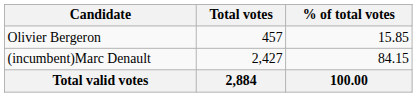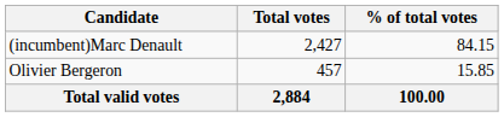rows swapped: (incumbent)Marc Denault <-> Olivier Bergeron
